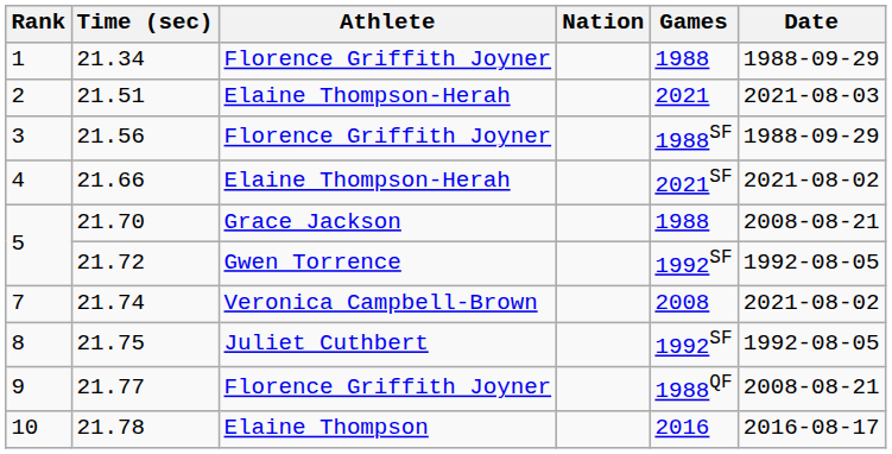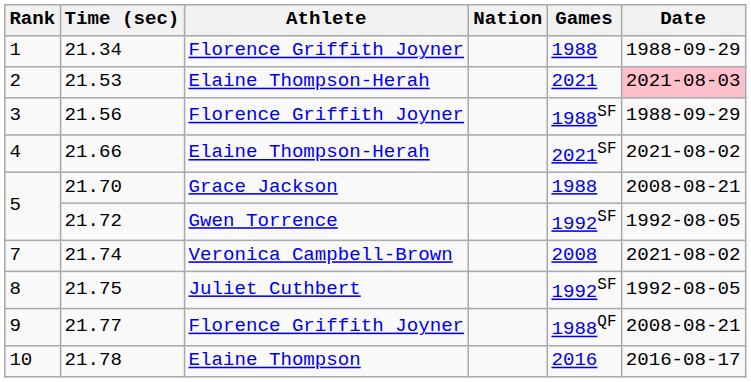2 | Time (sec): 21.51 -> 21.53
2 | Date: no background -> pink background
